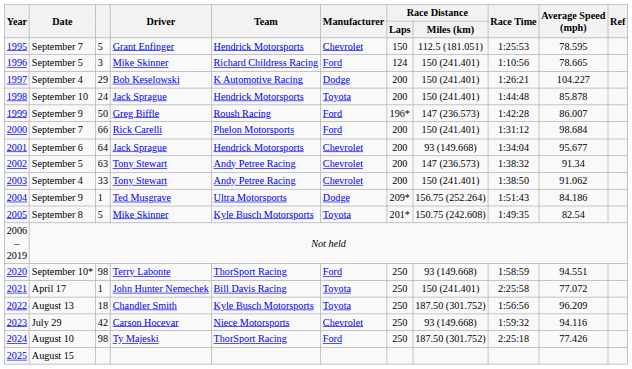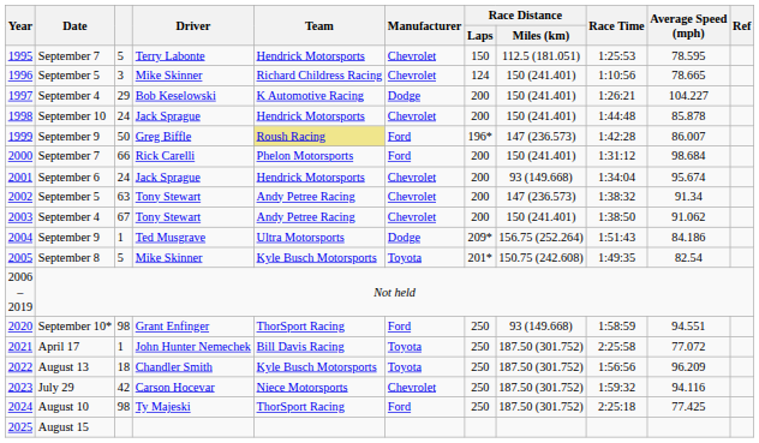1995 | Driver: Grant Enfinger -> Terry Labonte
1996 | Manufacturer: Ford -> Chevrolet
1998 | Manufacturer: Toyota -> Chevrolet
1999 | Team: no background -> khaki background
2001 | column 3: 64 -> 24
2001 | Average Speed (mph): 95.677 -> 95.674
2003 | column 3: 33 -> 67
2020 | Driver: Terry Labonte -> Grant Enfinger
2021 | Race Distance / Miles (km): 150 (241.401) -> 187.50 (301.752)
2023 | Race Distance / Miles (km): 93 (149.668) -> 187.50 (301.752)
2024 | Average Speed (mph): 77.426 -> 77.425
